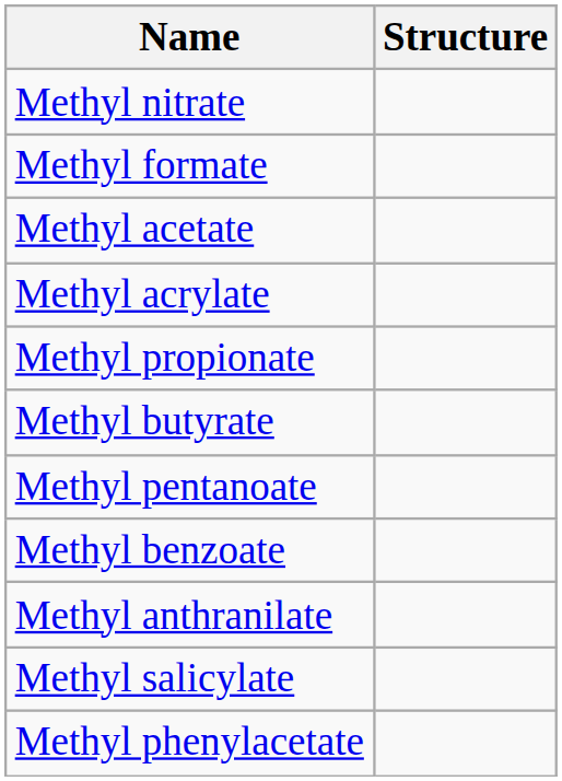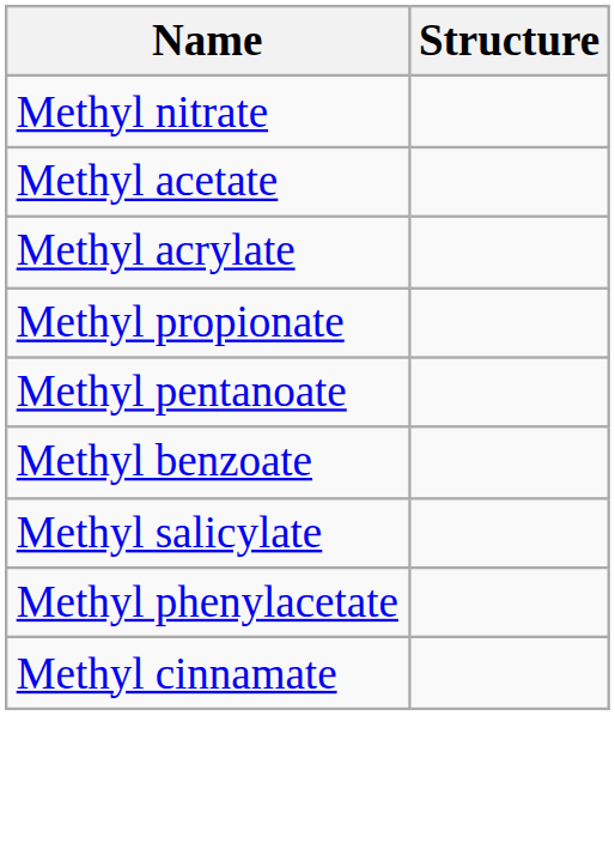- row: Methyl formate
- row: Methyl butyrate
- row: Methyl anthranilate
+ row: Methyl cinnamate
